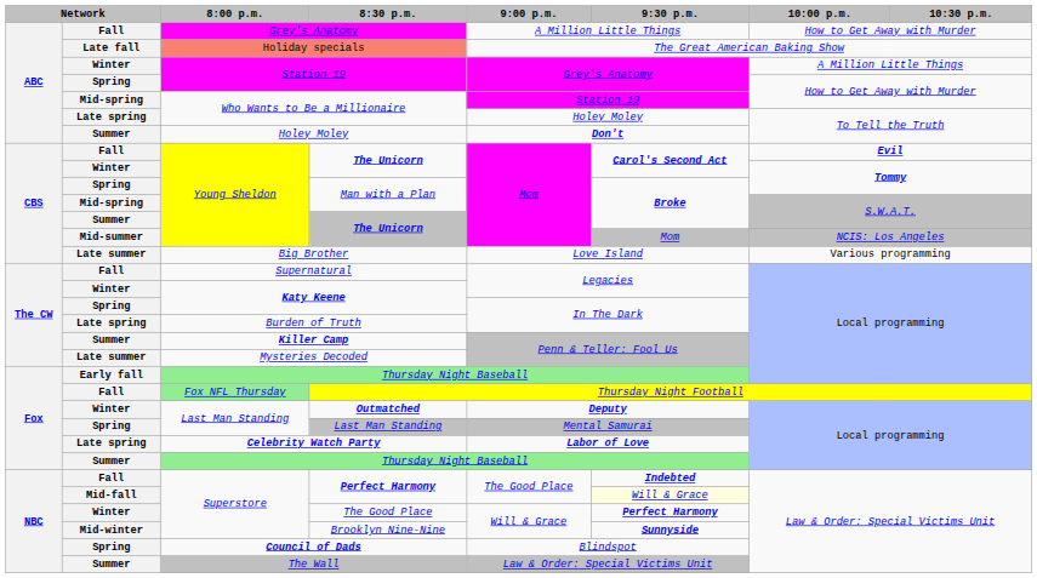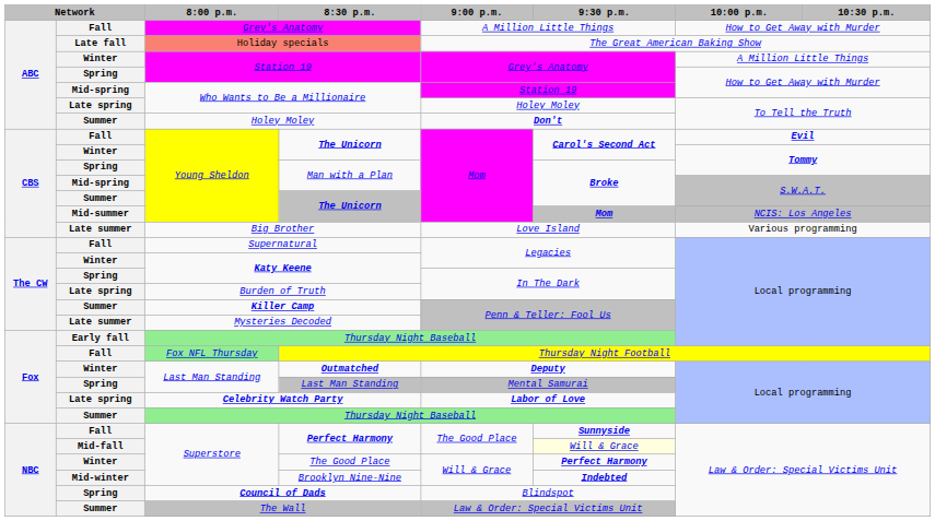Mid-summer / The Unicorn | 9:30 p.m.: normal -> bold
Fall / Perfect Harmony | 9:30 p.m.: Indebted -> Sunnyside
Brooklyn Nine-Nine | 9:30 p.m.: Sunnyside -> Indebted
